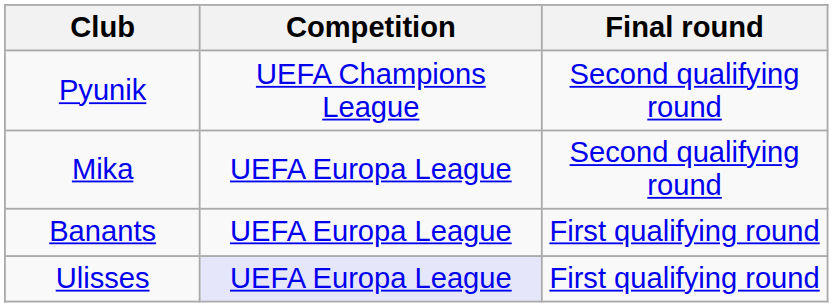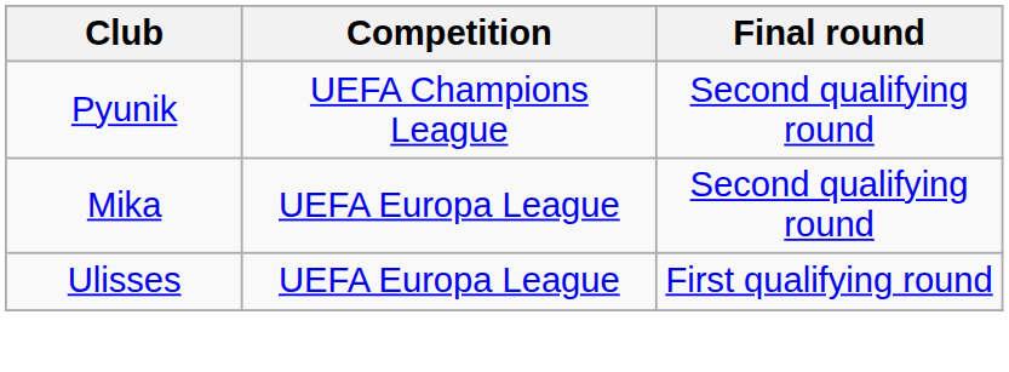- row: Banants | UEFA Europa League | First qualifying round
Ulisses | Competition: lavender background -> no background
